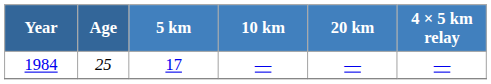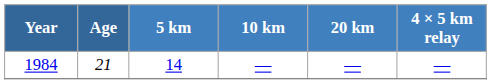1984 | Age: 25 -> 21
1984 | 5 km: 17 -> 14
